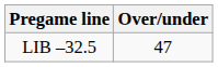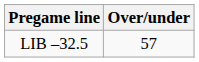LIB –32.5 | Over/under: 47 -> 57
